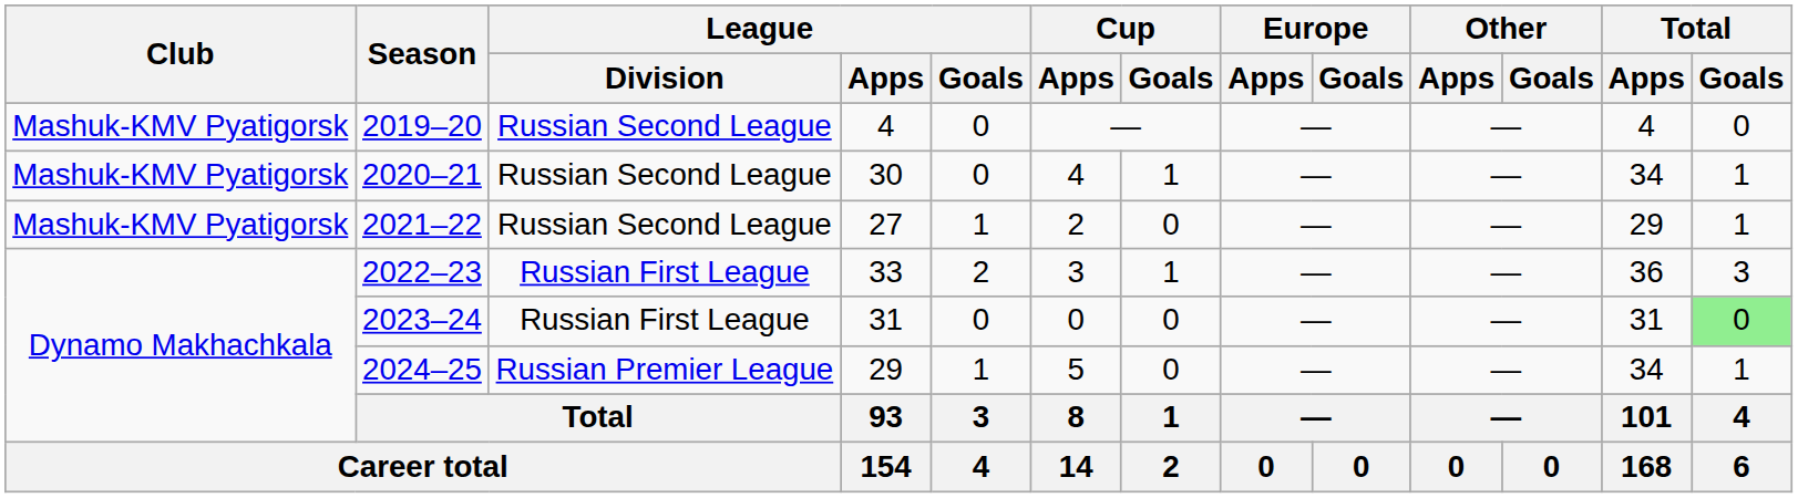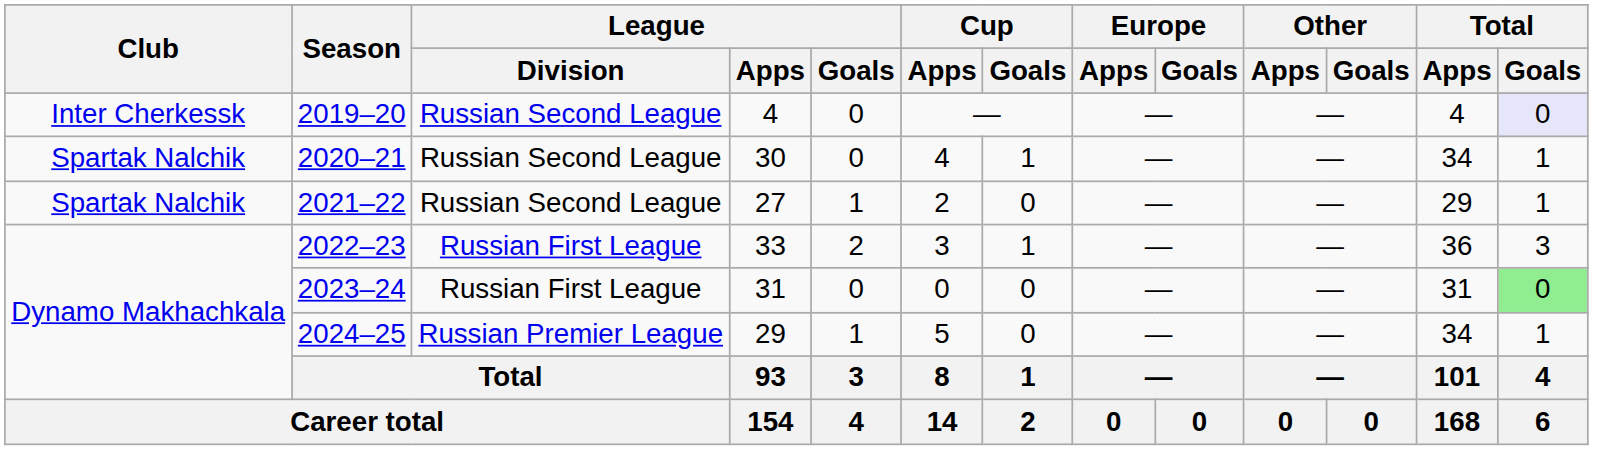2019–20 | Club: Mashuk-KMV Pyatigorsk -> Inter Cherkessk
2019–20 | Total / Goals: no background -> lavender background
2020–21 | Club: Mashuk-KMV Pyatigorsk -> Spartak Nalchik
2021–22 | Club: Mashuk-KMV Pyatigorsk -> Spartak Nalchik
